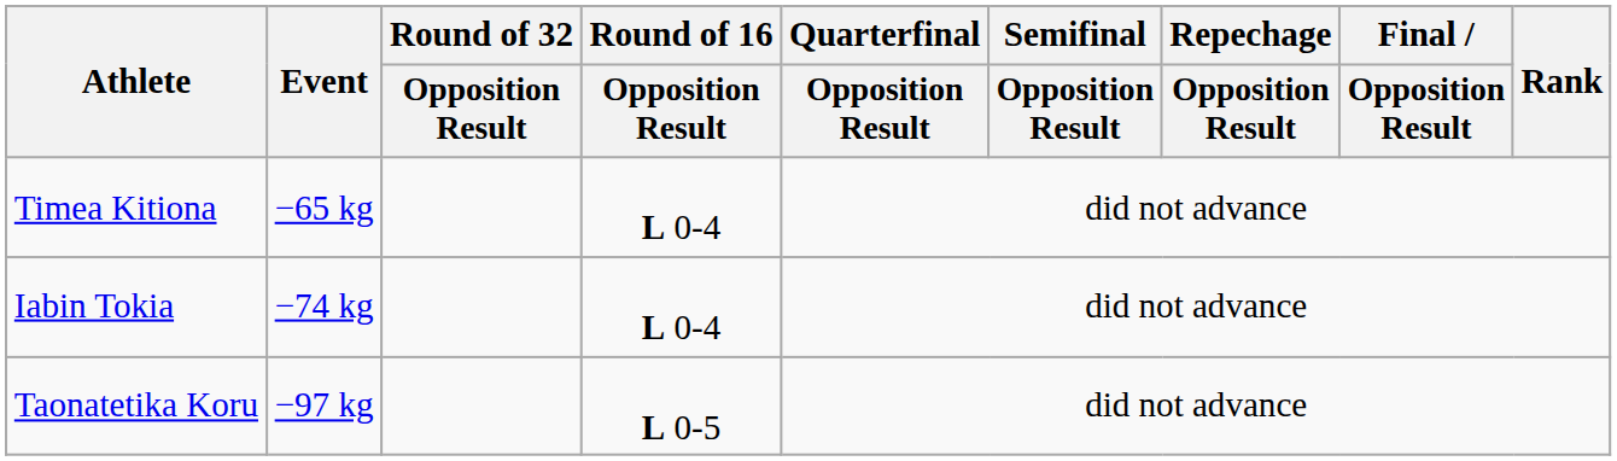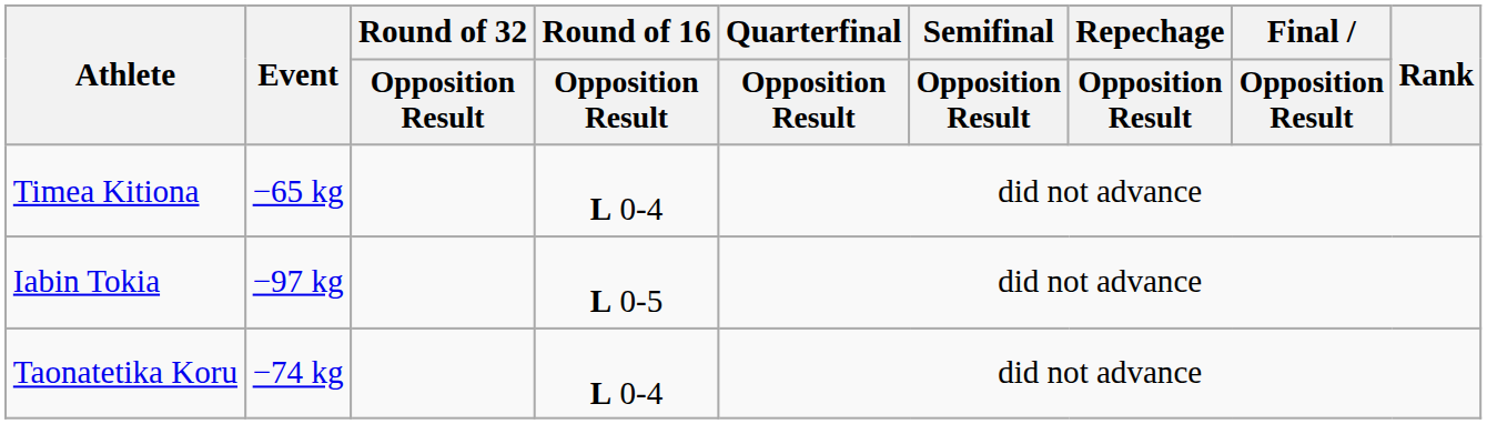Iabin Tokia | Event: −74 kg -> −97 kg
Iabin Tokia | Round of 16 / Opposition Result: L 0-4 -> L 0-5
Taonatetika Koru | Event: −97 kg -> −74 kg
Taonatetika Koru | Round of 16 / Opposition Result: L 0-5 -> L 0-4
